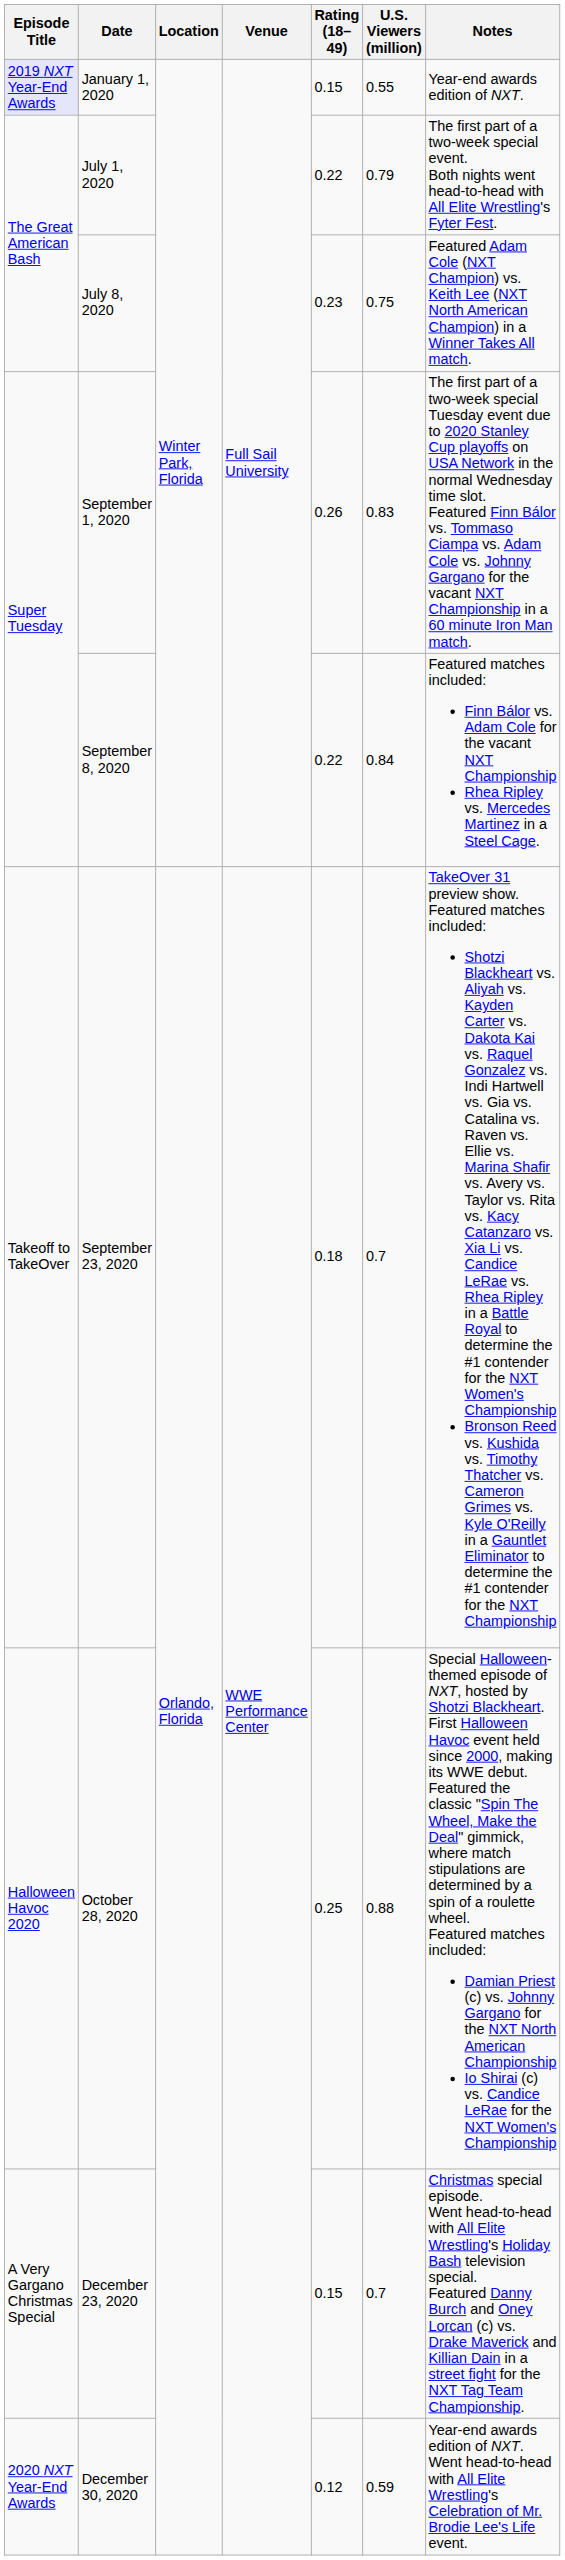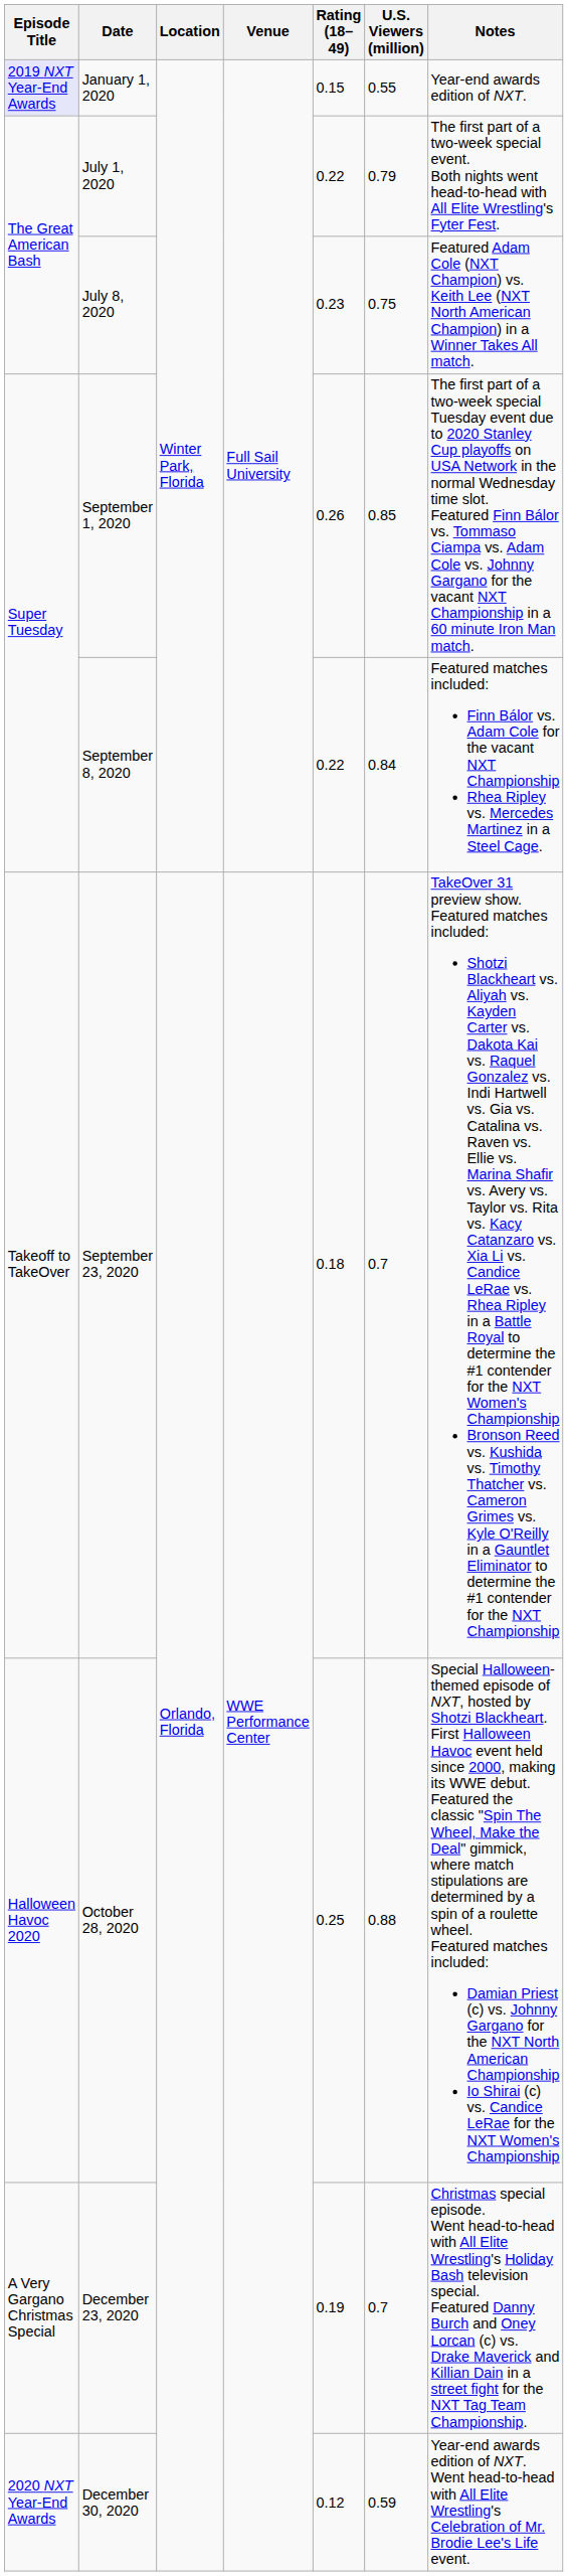September 1, 2020 | U.S. Viewers (million): 0.83 -> 0.85
December 23, 2020 | Rating (18–49): 0.15 -> 0.19
